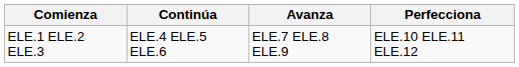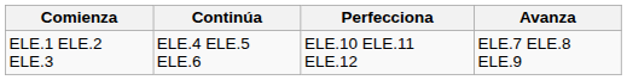columns swapped: Avanza <-> Perfecciona
